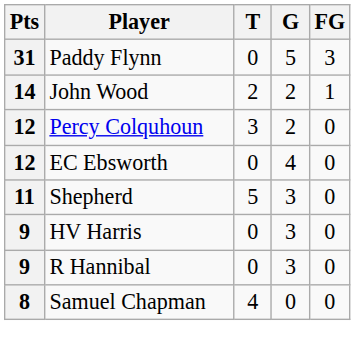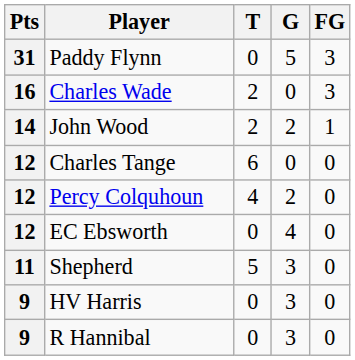+ row: 16 | Charles Wade | 2 | 0 | 3
+ row: 12 | Charles Tange | 6 | 0 | 0
Percy Colquhoun | T: 3 -> 4
- row: 8 | Samuel Chapman | 4 | 0 | 0
